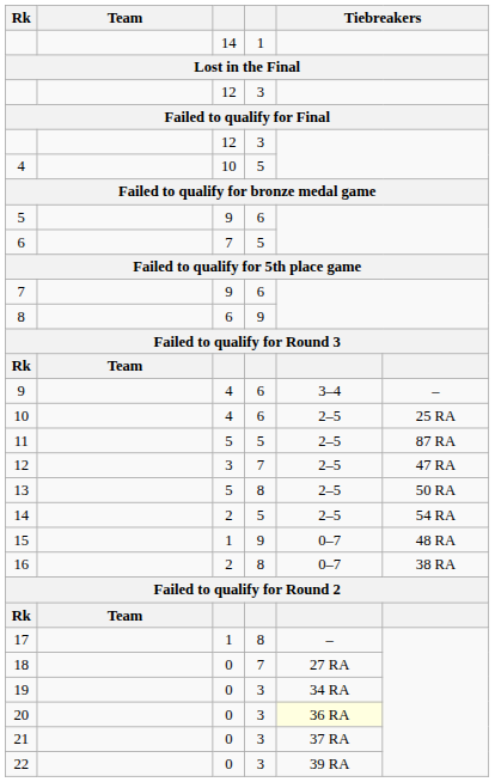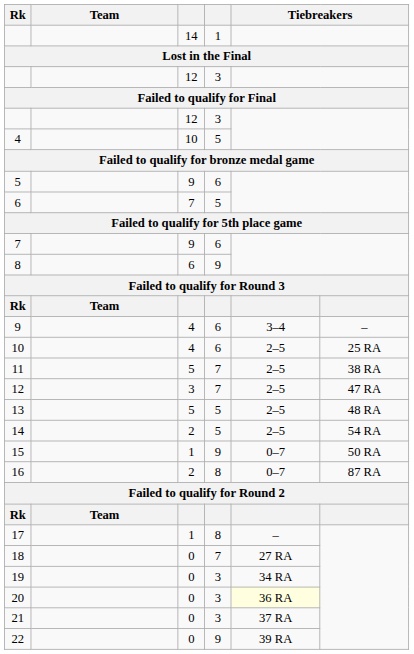11 | column 4: 5 -> 7
11 | column 6: 87 RA -> 38 RA
13 | column 4: 8 -> 5
13 | column 6: 50 RA -> 48 RA
15 | column 6: 48 RA -> 50 RA
16 | column 6: 38 RA -> 87 RA
22 | column 4: 3 -> 9
